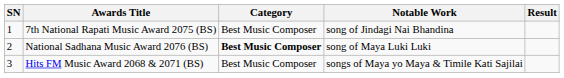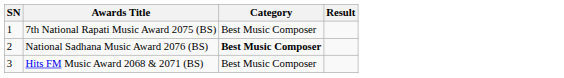- column: Notable Work | song of Jindagi Nai Bhandina | song of Maya Luki Luki | songs of Maya yo Maya & Timile Kati Sajilai
